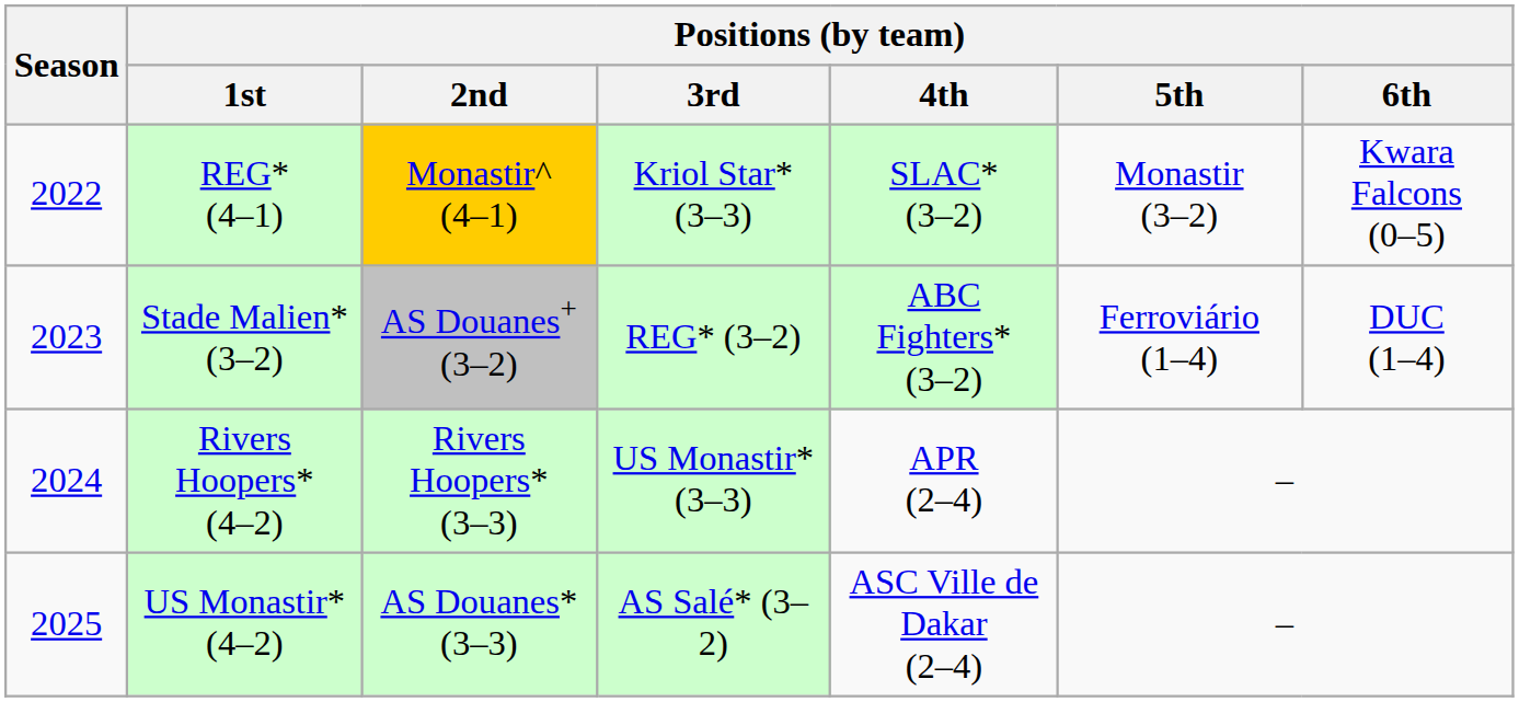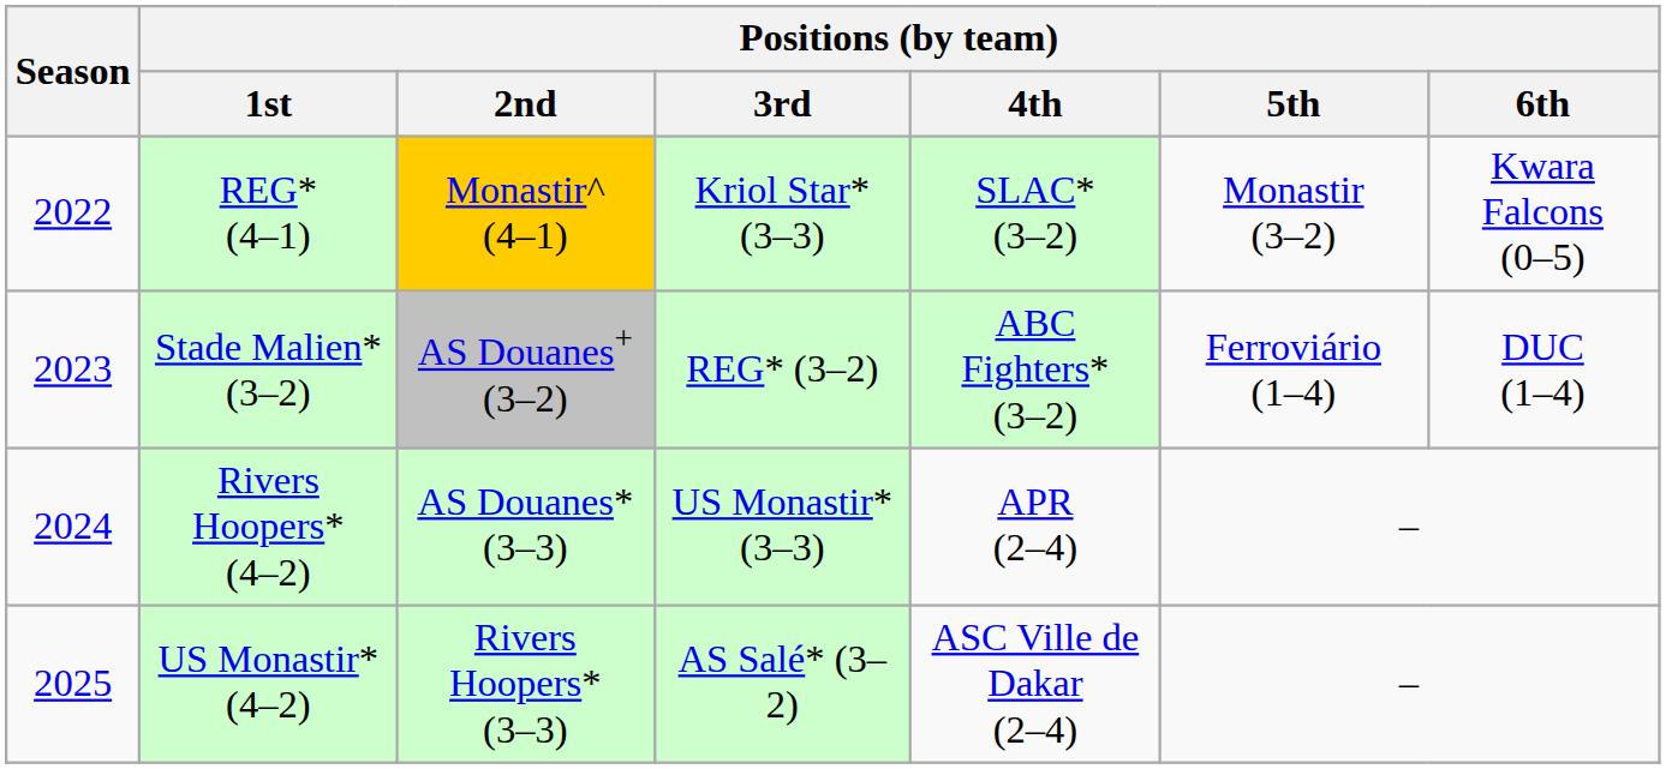Rivers Hoopers* (4–2) | Positions (by team) / 2nd: Rivers Hoopers* (3–3) -> AS Douanes* (3–3)
US Monastir* (4–2) | Positions (by team) / 2nd: AS Douanes* (3–3) -> Rivers Hoopers* (3–3)
